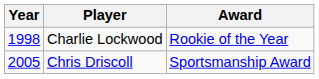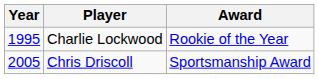Charlie Lockwood | Year: 1998 -> 1995
